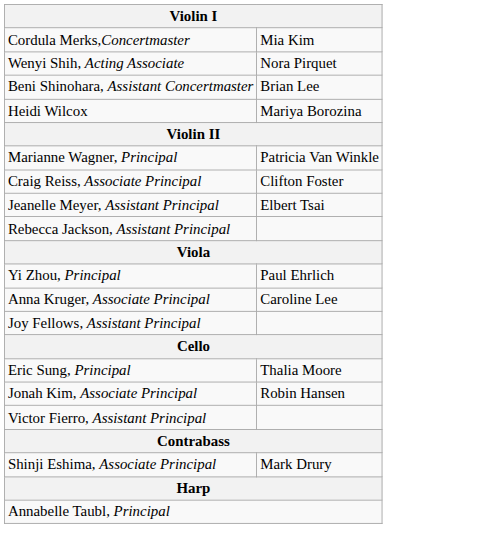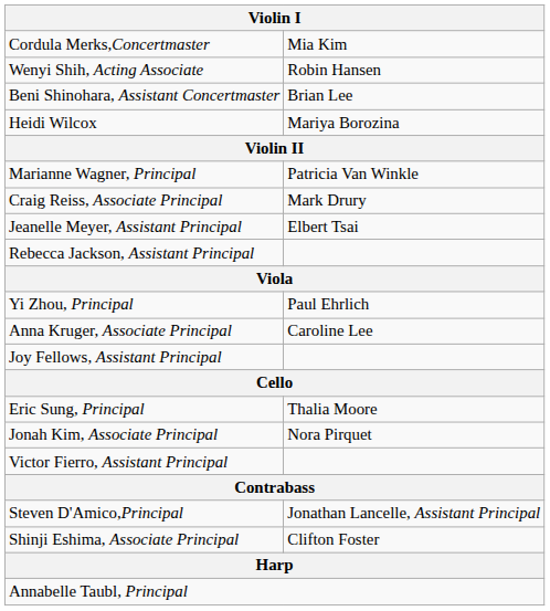Wenyi Shih, Acting Associate | column 2: Nora Pirquet -> Robin Hansen
Craig Reiss, Associate Principal | column 2: Clifton Foster -> Mark Drury
Jonah Kim, Associate Principal | column 2: Robin Hansen -> Nora Pirquet
+ row: Steven D'Amico,Principal | Jonathan Lancelle, Assistant Principal
Shinji Eshima, Associate Principal | column 2: Mark Drury -> Clifton Foster
